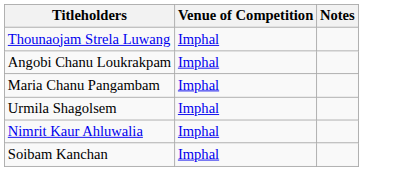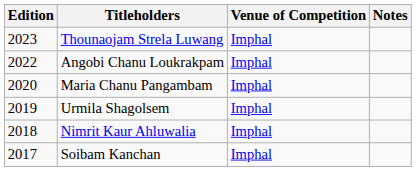+ column: Edition | 2023 | 2022 | 2020 | 2019 | 2018 | 2017
